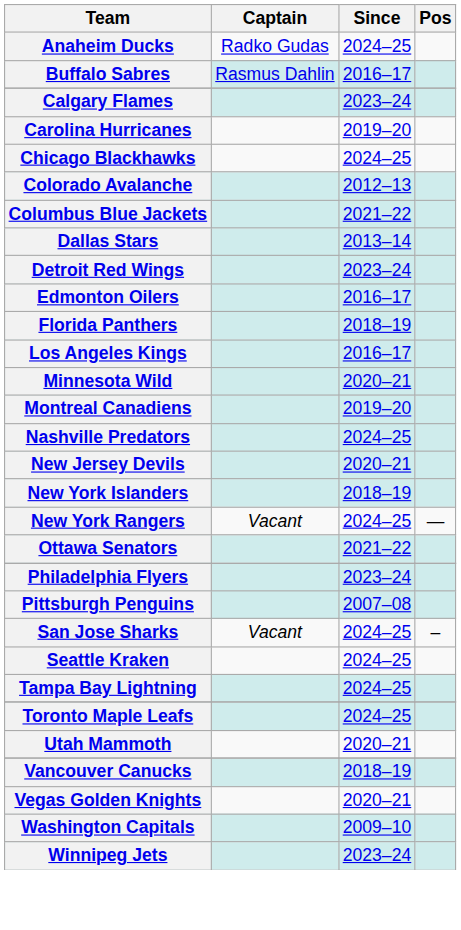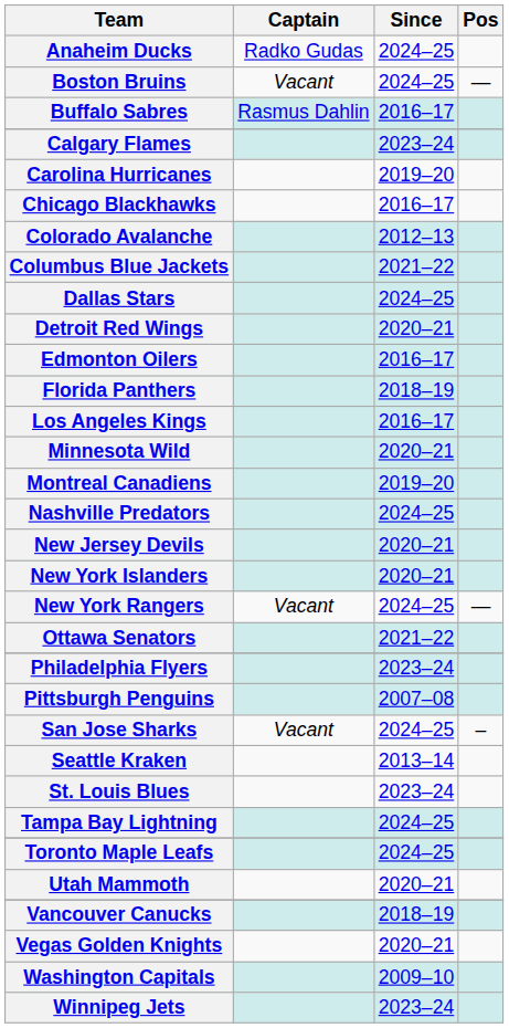+ row: Boston Bruins | Vacant | 2024–25 | —
Chicago Blackhawks | Since: 2024–25 -> 2016–17
Dallas Stars | Since: 2013–14 -> 2024–25
Detroit Red Wings | Since: 2023–24 -> 2020–21
New York Islanders | Since: 2018–19 -> 2020–21
Seattle Kraken | Since: 2024–25 -> 2013–14
+ row: St. Louis Blues | 2023–24
